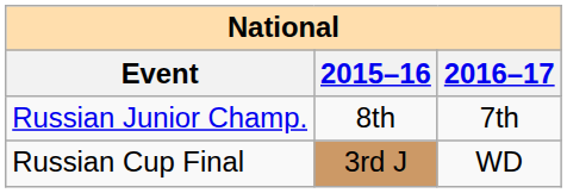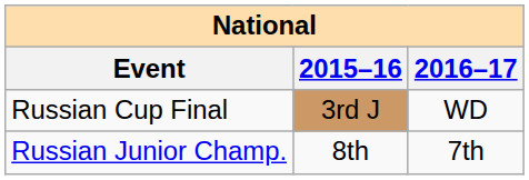rows swapped: Russian Junior Champ. <-> Russian Cup Final
